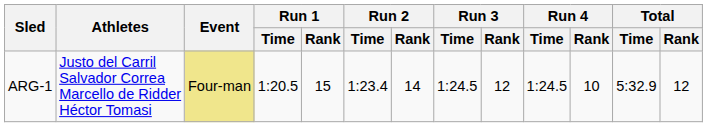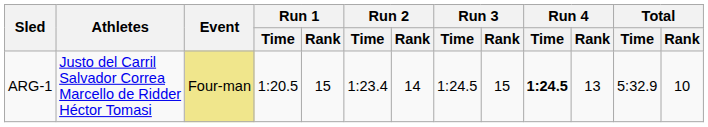ARG-1 | Run 3 / Rank: 12 -> 15
ARG-1 | Run 4 / Time: normal -> bold
ARG-1 | Run 4 / Rank: 10 -> 13
ARG-1 | Total / Rank: 12 -> 10
